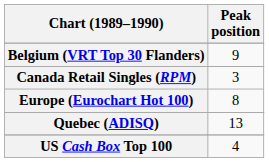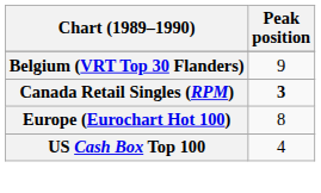Canada Retail Singles (RPM) | Peak position: normal -> bold
- row: Quebec (ADISQ) | 13
